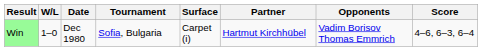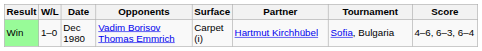columns swapped: Tournament <-> Opponents
